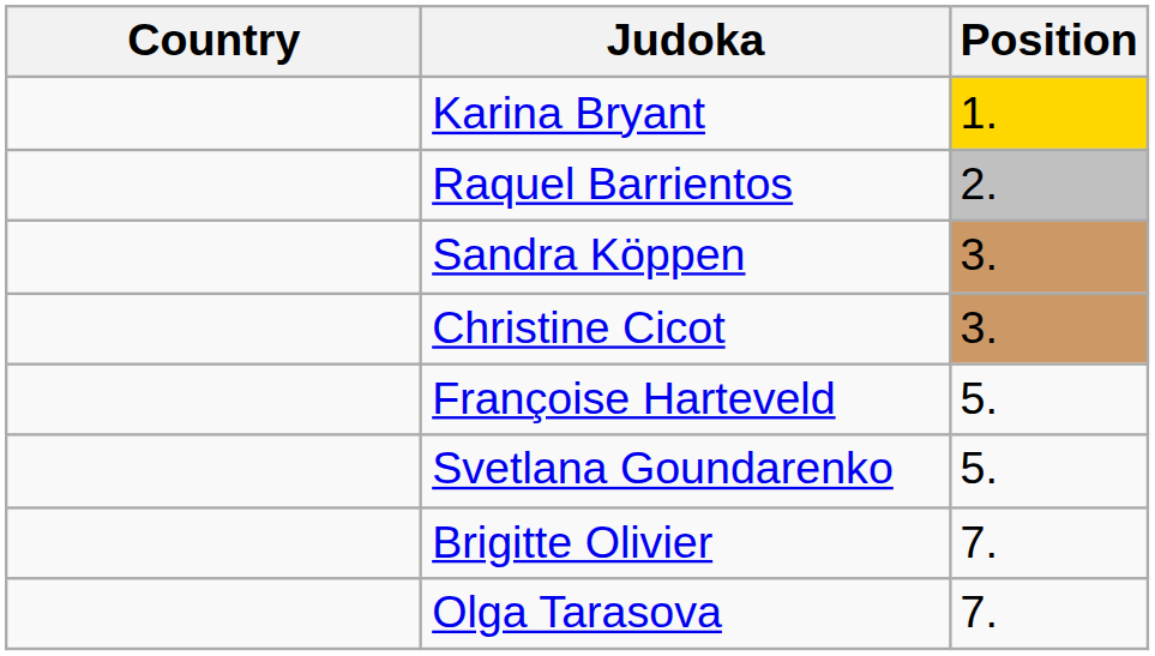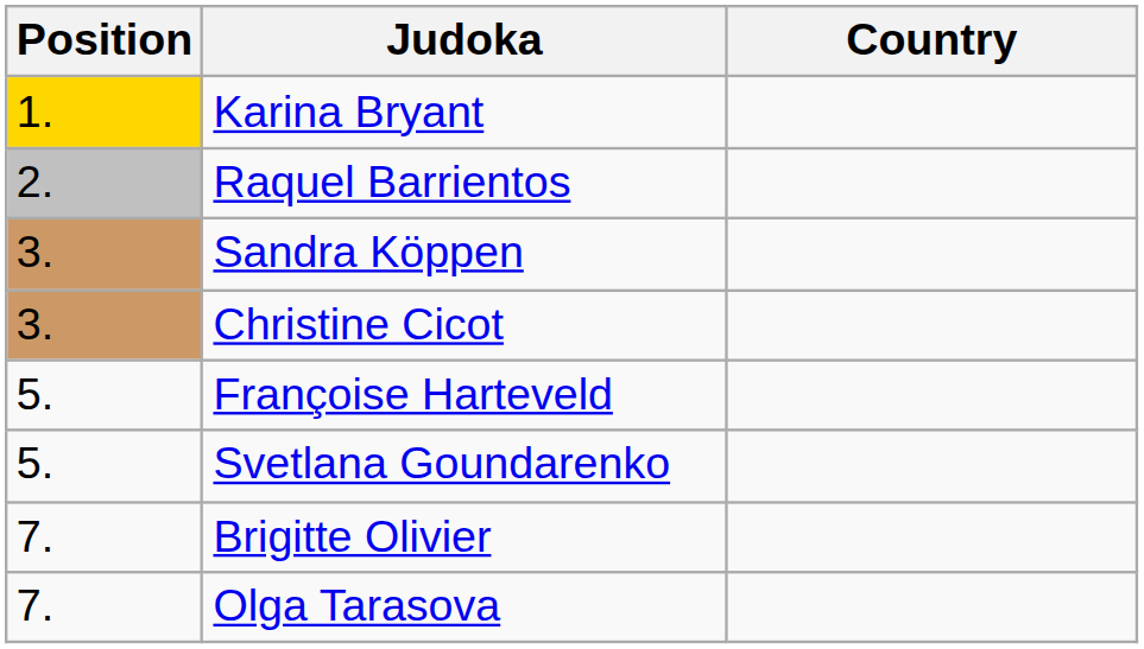columns swapped: Position <-> Country
